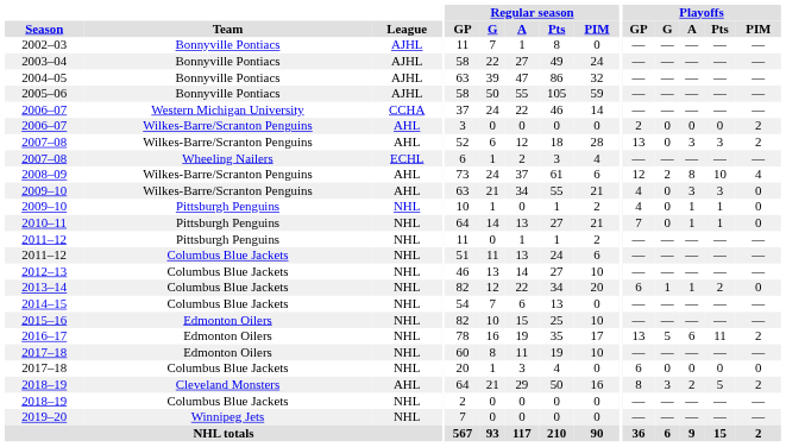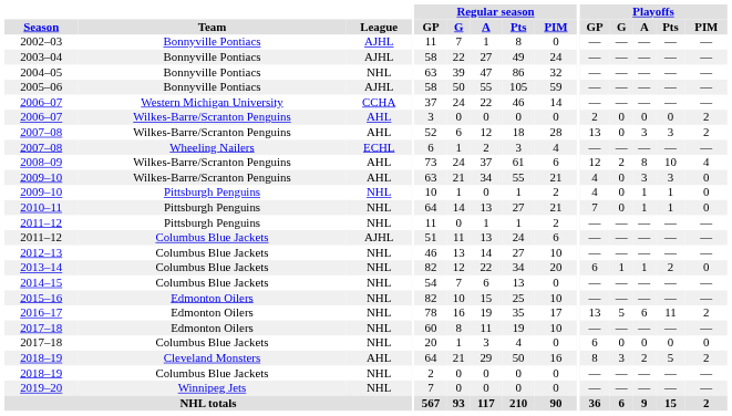2004–05 | League: AJHL -> NHL
2011–12 / Columbus Blue Jackets | League: NHL -> AJHL
